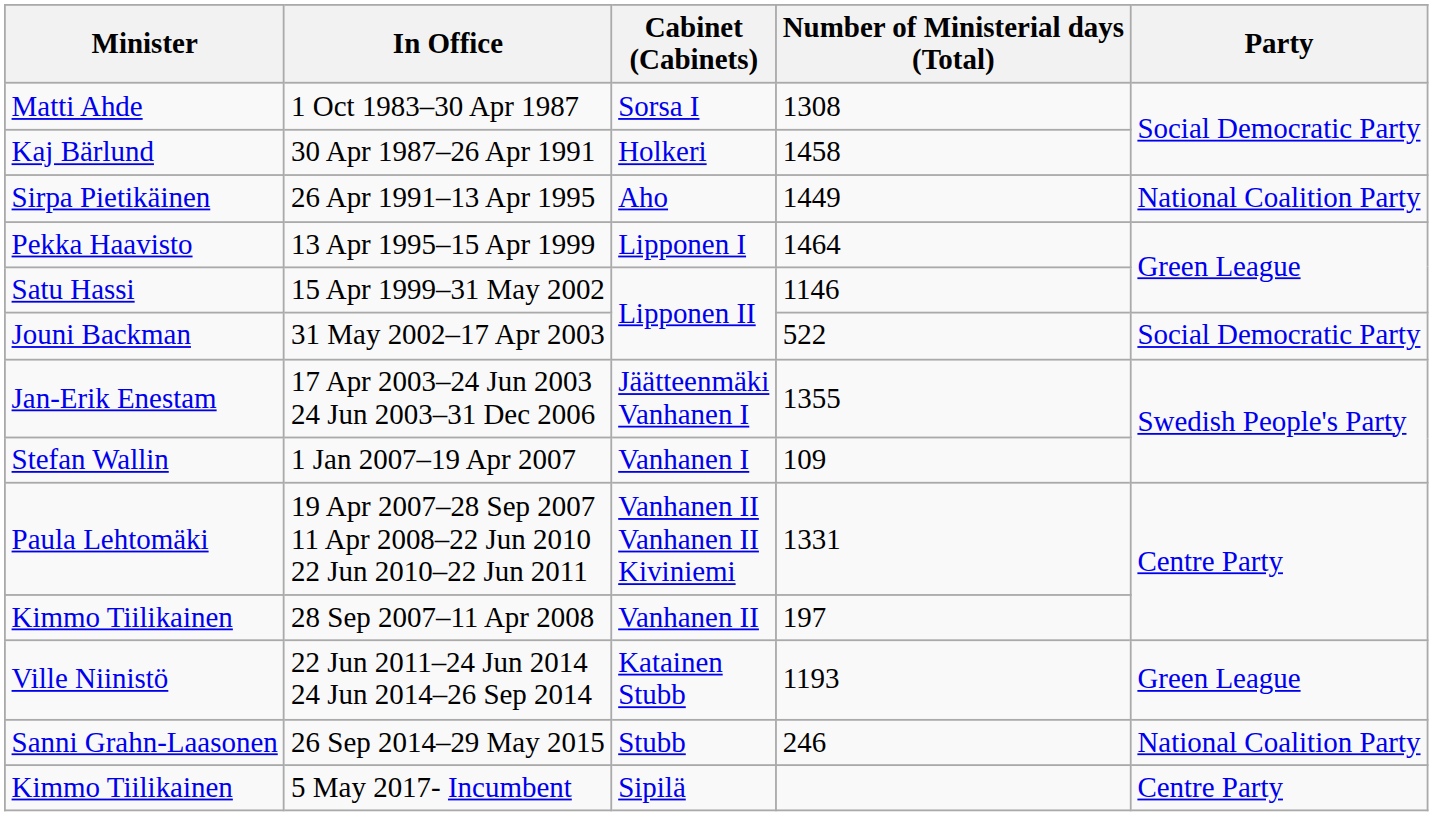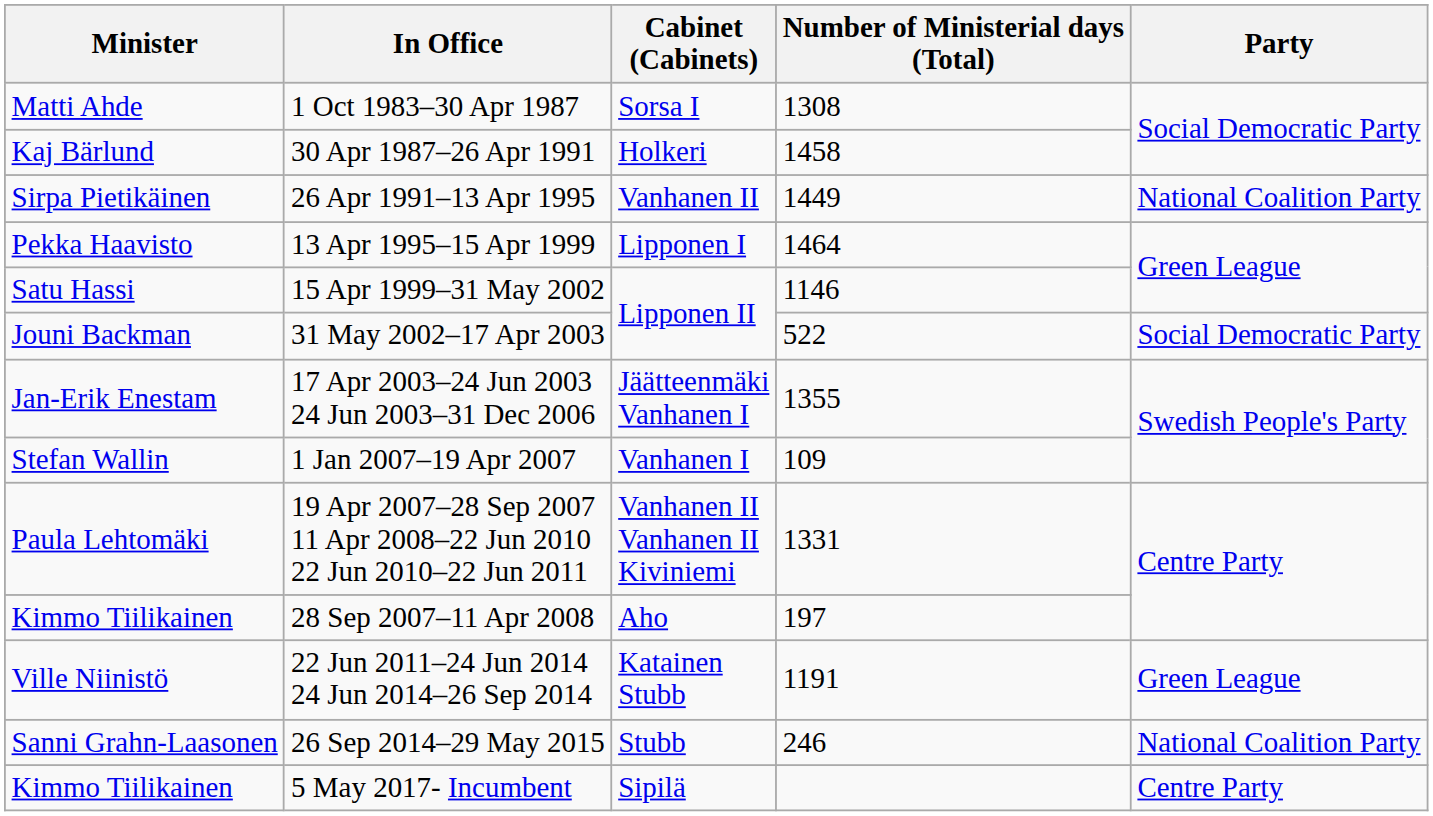26 Apr 1991–13 Apr 1995 | Cabinet (Cabinets): Aho -> Vanhanen II
28 Sep 2007–11 Apr 2008 | Cabinet (Cabinets): Vanhanen II -> Aho
22 Jun 2011–24 Jun 2014 24 Jun 2014–26 Sep 2014 | Number of Ministerial days (Total): 1193 -> 1191
